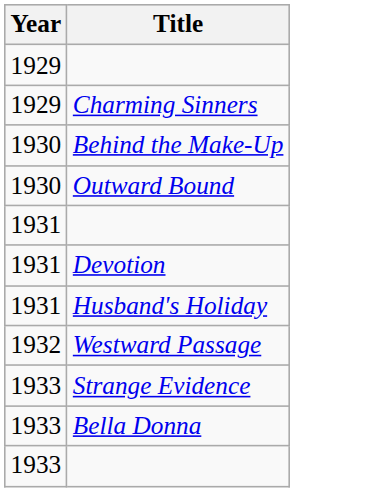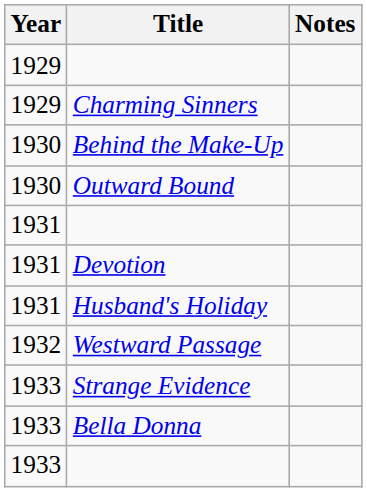+ column: Notes
